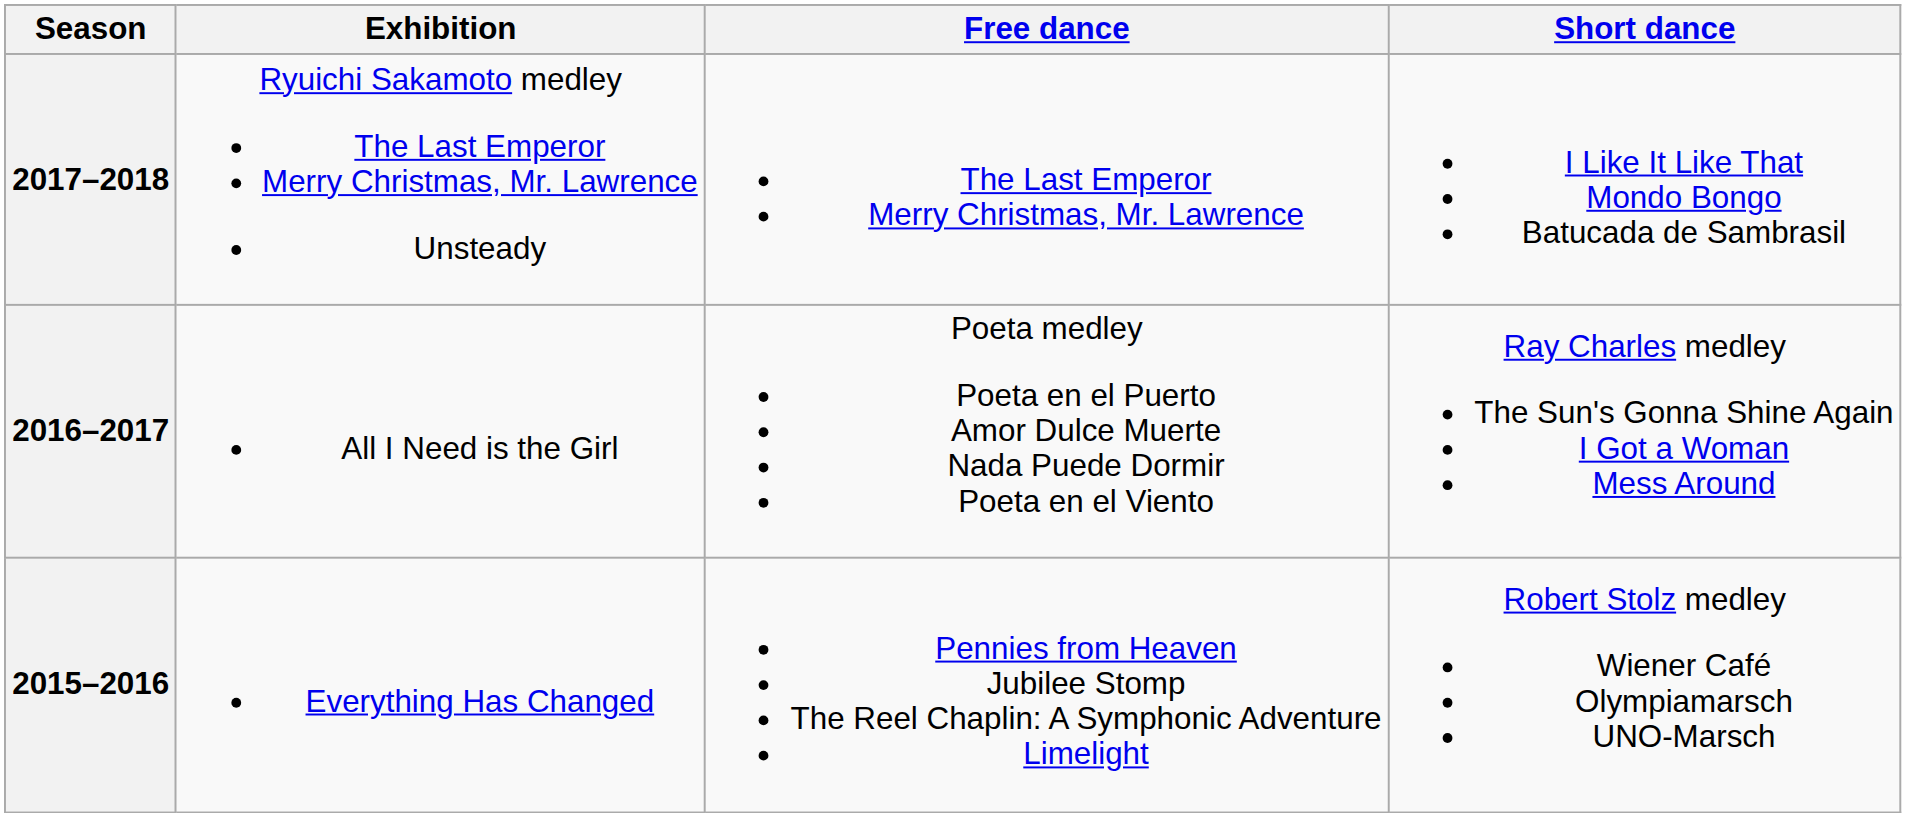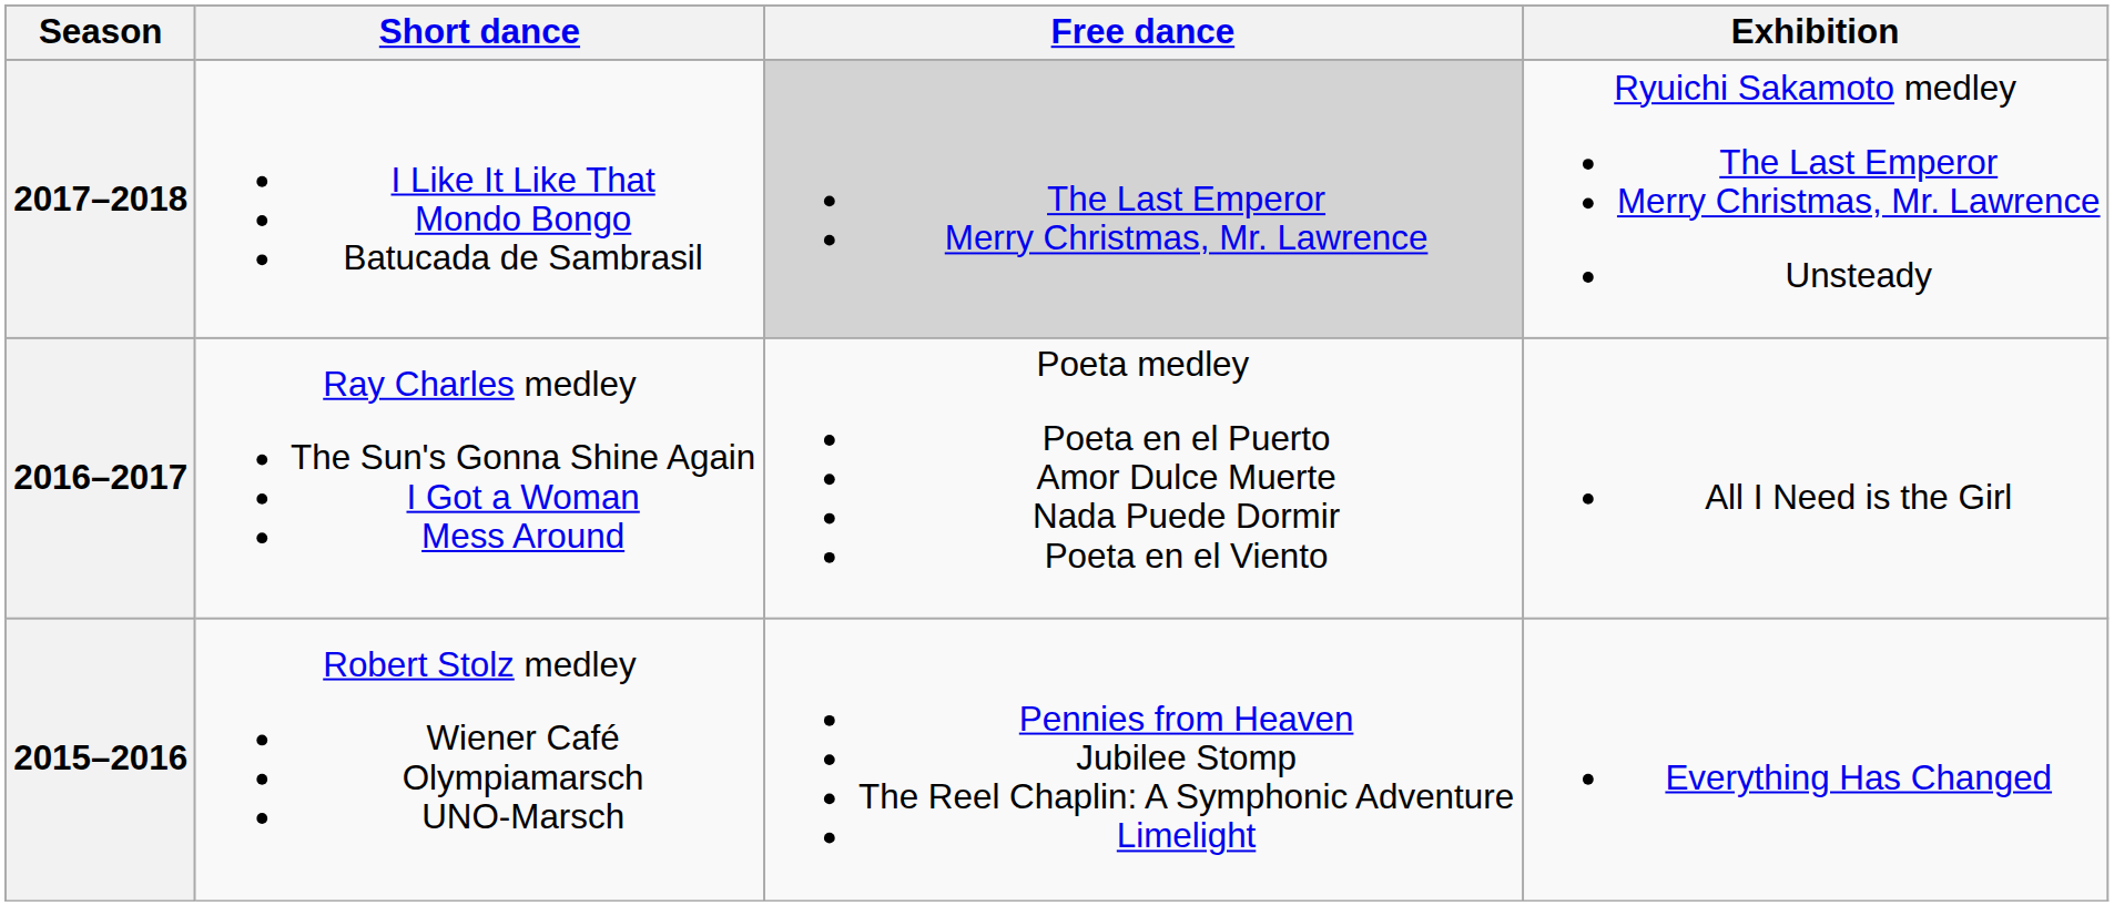columns swapped: Short dance <-> Exhibition
2017–2018 | Free dance: no background -> lightgrey background
